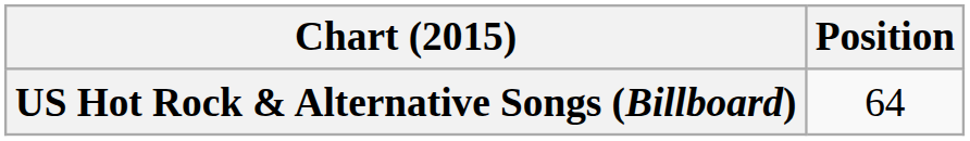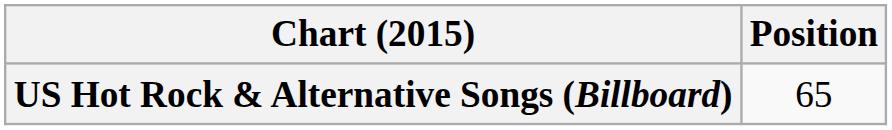US Hot Rock & Alternative Songs (Billboard) | Position: 64 -> 65
